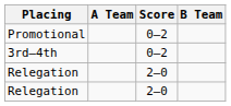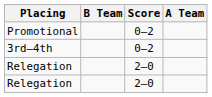columns swapped: A Team <-> B Team
